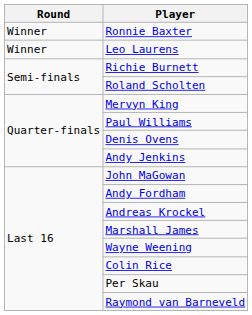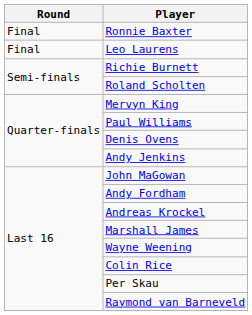Ronnie Baxter | Round: Winner -> Final
Leo Laurens | Round: Winner -> Final
